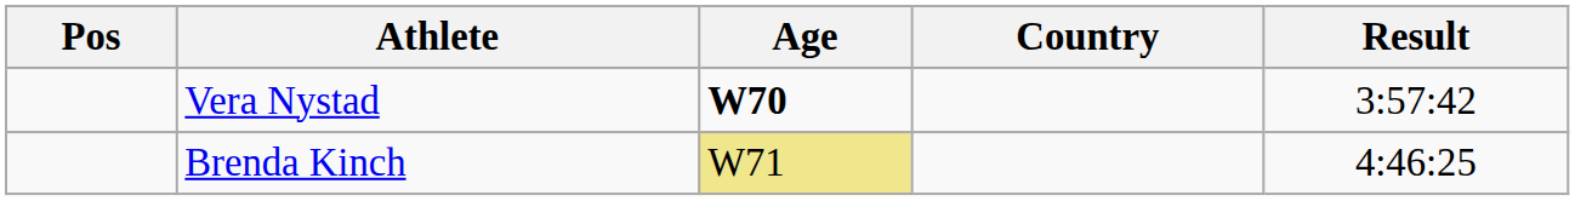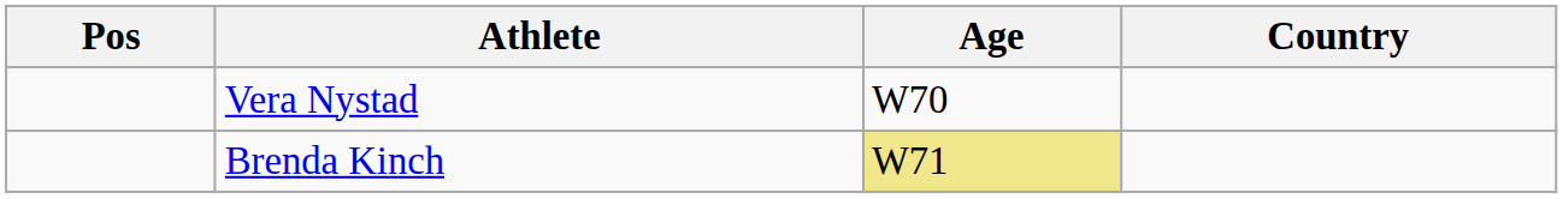- column: Result | 3:57:42 | 4:46:25
Vera Nystad | Age: bold -> normal
